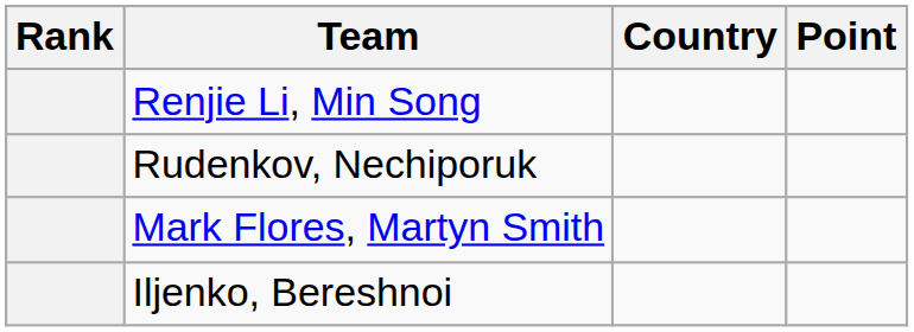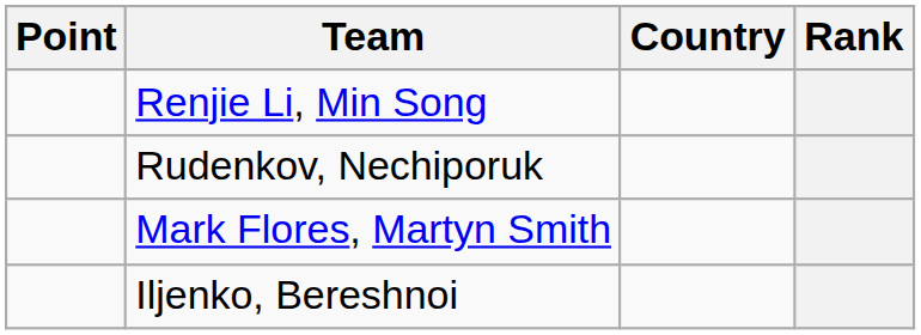columns swapped: Rank <-> Point
